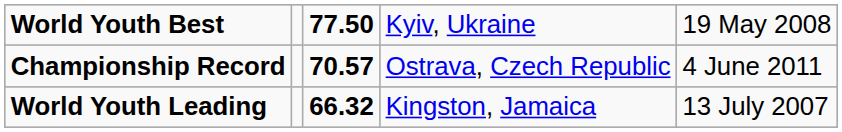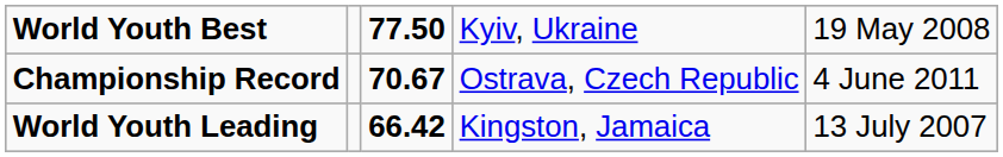Championship Record | column 3: 70.57 -> 70.67
World Youth Leading | column 3: 66.32 -> 66.42
